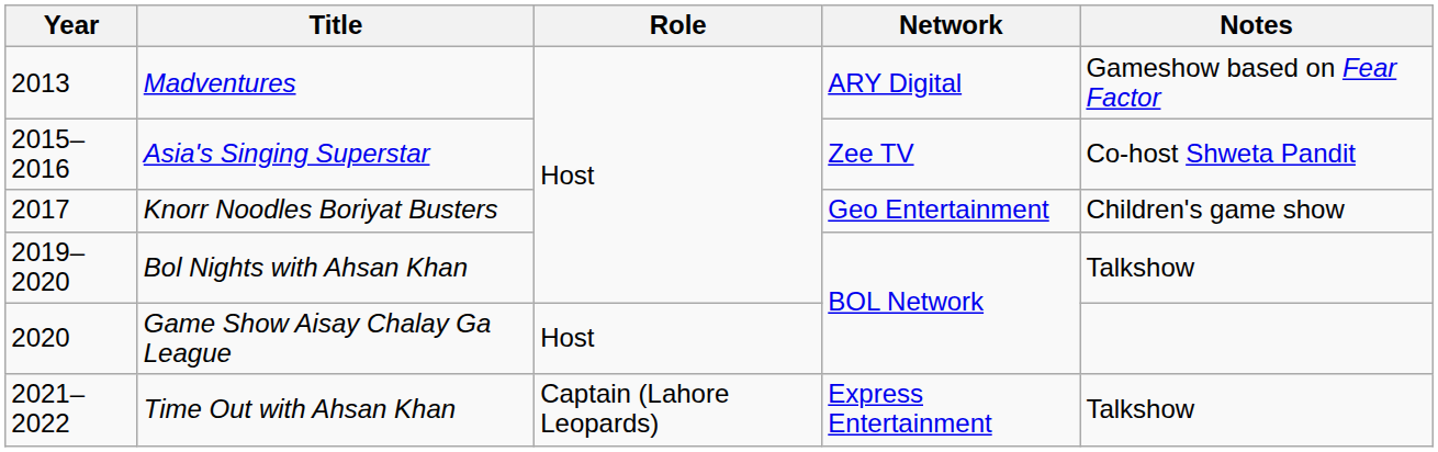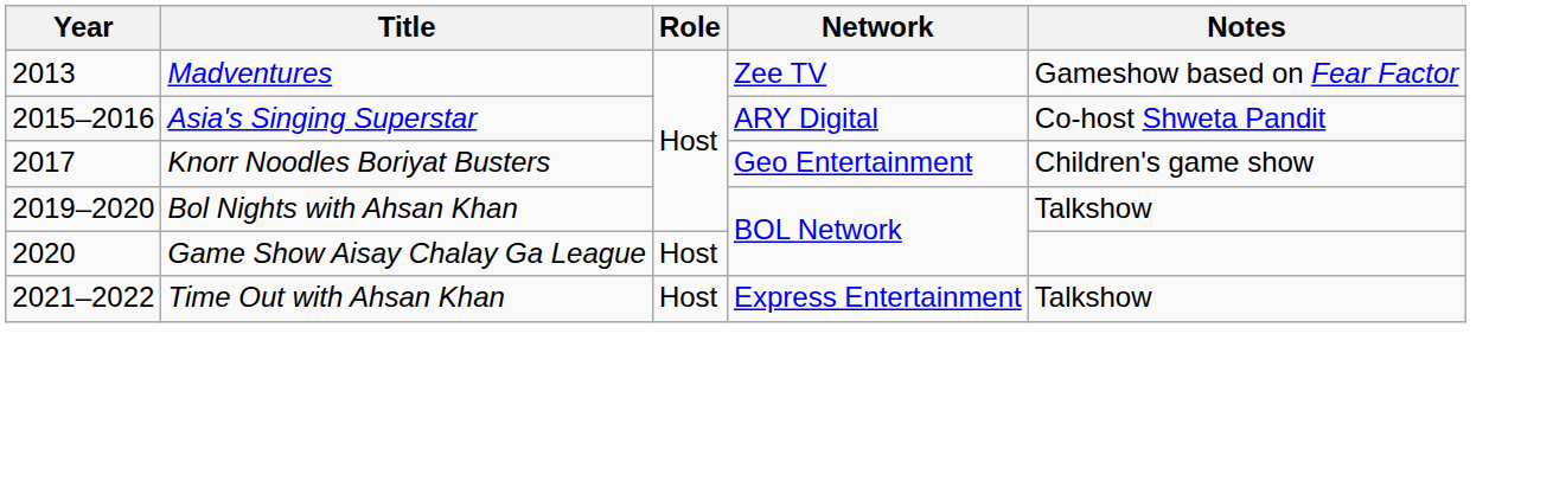Madventures | Network: ARY Digital -> Zee TV
Asia's Singing Superstar | Network: Zee TV -> ARY Digital
Time Out with Ahsan Khan | Role: Captain (Lahore Leopards) -> Host
